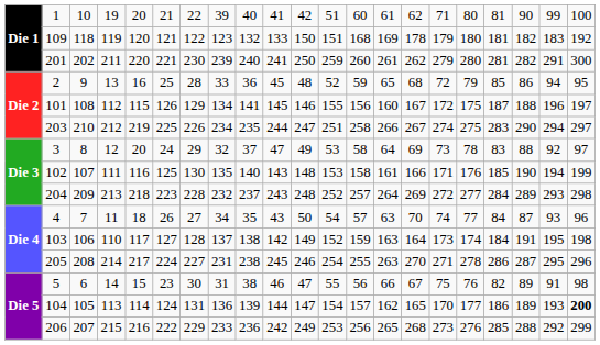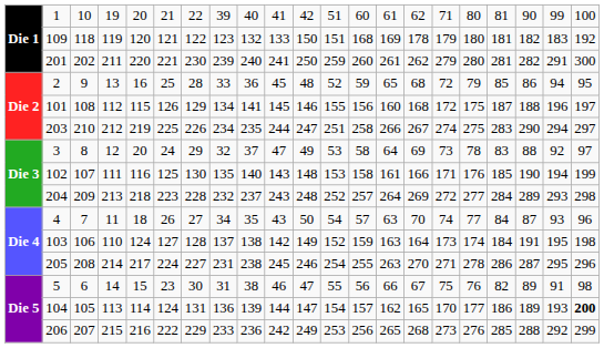101 | column 15: 167 -> 168
103 | column 5: 117 -> 124
